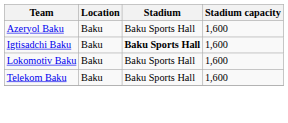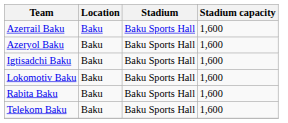+ row: Azerrail Baku | Baku | Baku Sports Hall | 1,600
Igtisadchi Baku | Stadium: bold -> normal
+ row: Rabita Baku | Baku | Baku Sports Hall | 1,600
